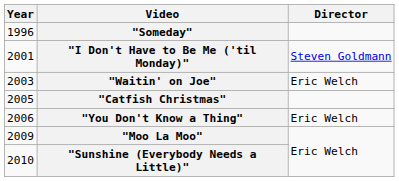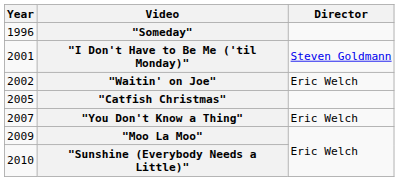"Waitin' on Joe" | Year: 2003 -> 2002
"You Don't Know a Thing" | Year: 2006 -> 2007
